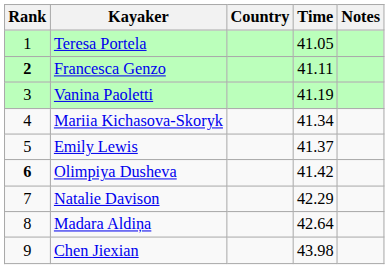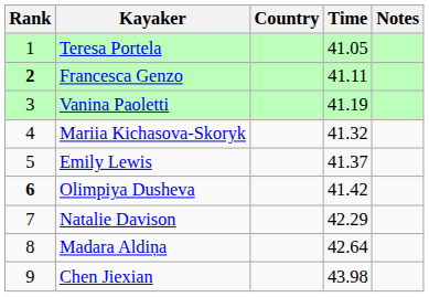Mariia Kichasova-Skoryk | Time: 41.34 -> 41.32
